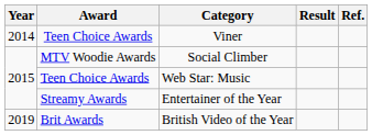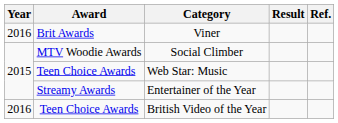Viner | Year: 2014 -> 2016
Viner | Award: Teen Choice Awards -> Brit Awards
British Video of the Year | Year: 2019 -> 2016
British Video of the Year | Award: Brit Awards -> Teen Choice Awards
